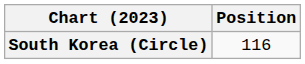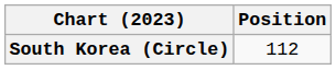South Korea (Circle) | Position: 116 -> 112
